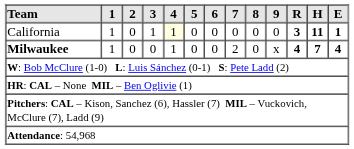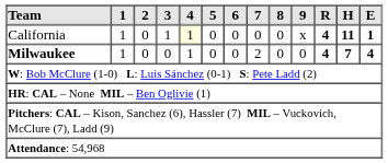California | 9: 0 -> x
California | R: 3 -> 4
Milwaukee | 9: x -> 0
